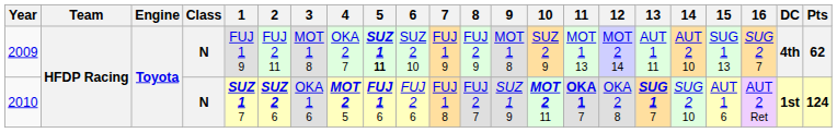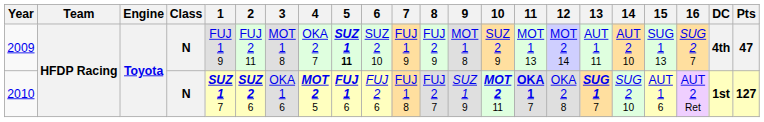2009 | Pts: 62 -> 47
2010 | Pts: 124 -> 127
